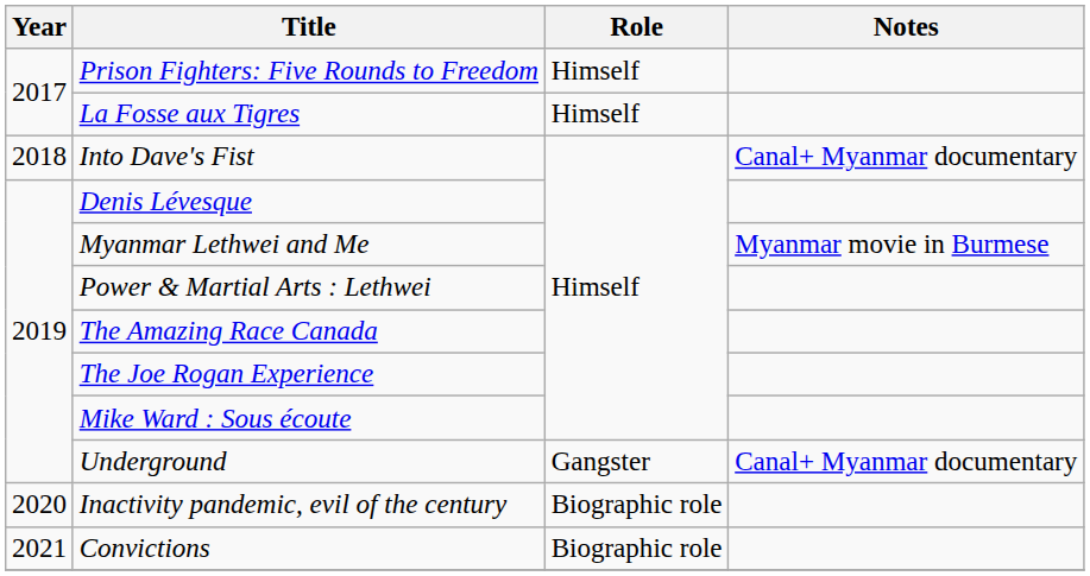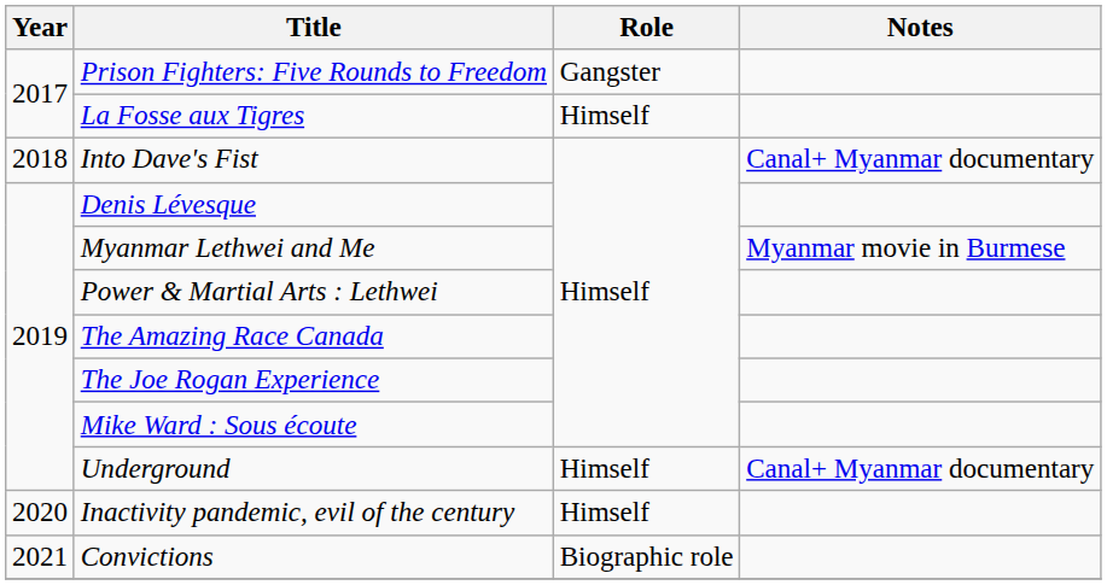Prison Fighters: Five Rounds to Freedom | Role: Himself -> Gangster
Underground | Role: Gangster -> Himself
Inactivity pandemic, evil of the century | Role: Biographic role -> Himself
